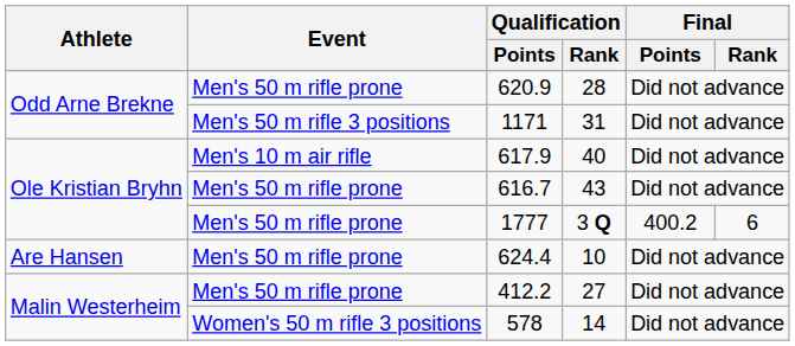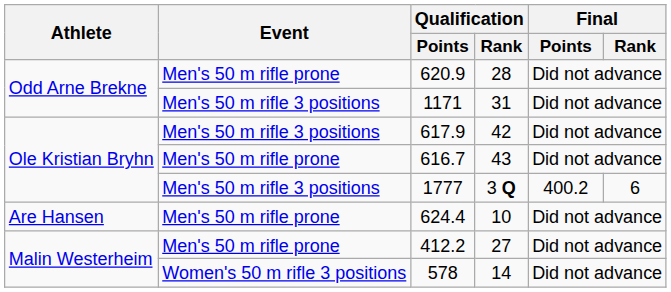617.9 | Event: Men's 10 m air rifle -> Men's 50 m rifle 3 positions
617.9 | Qualification / Rank: 40 -> 42
1777 | Event: Men's 50 m rifle prone -> Men's 50 m rifle 3 positions
